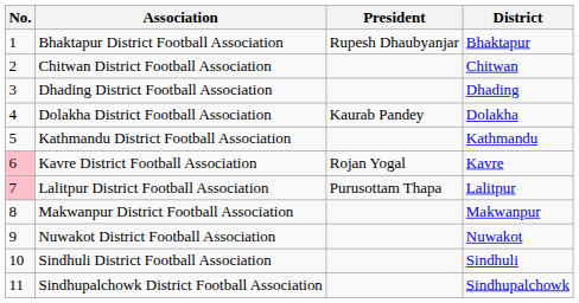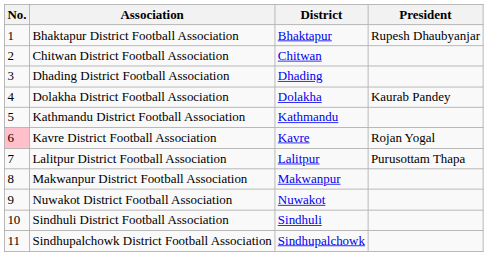columns swapped: District <-> President
Lalitpur District Football Association | No.: pink background -> no background
